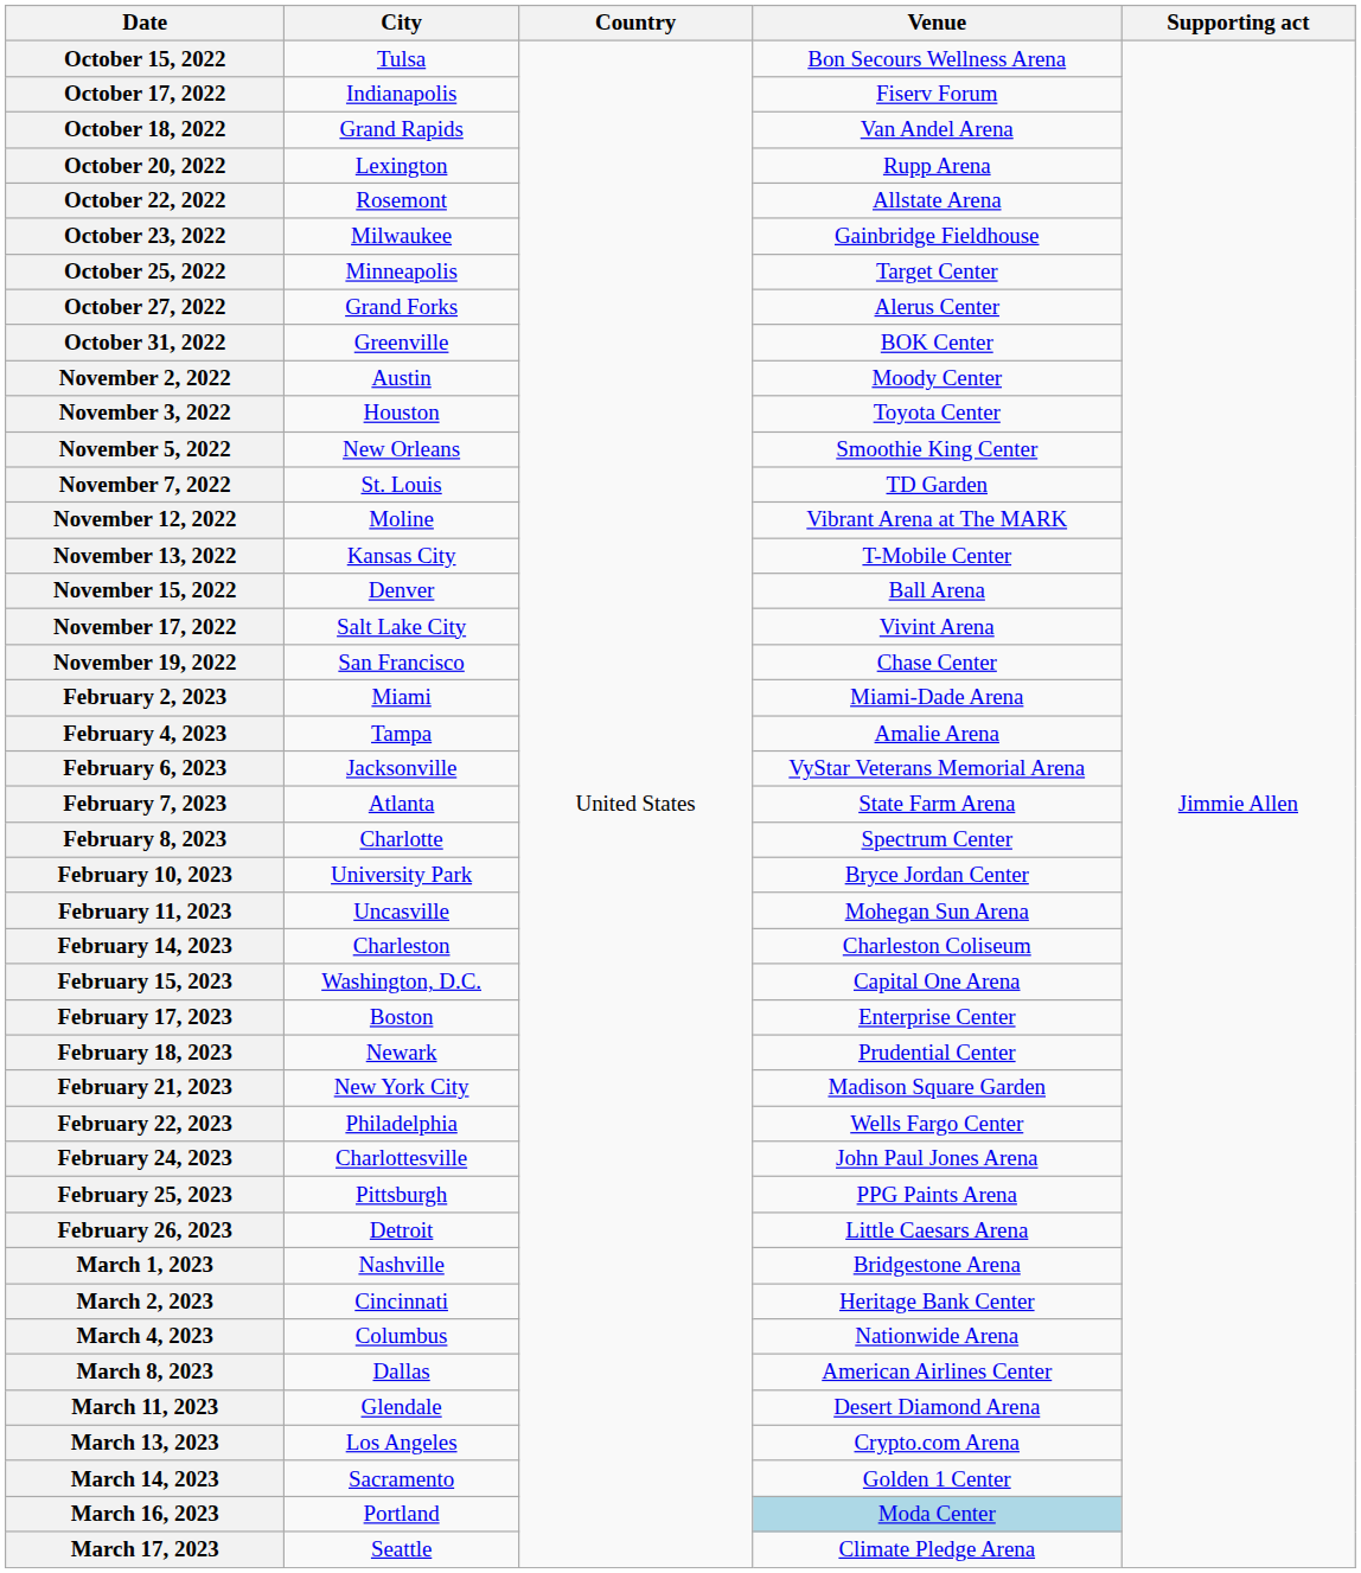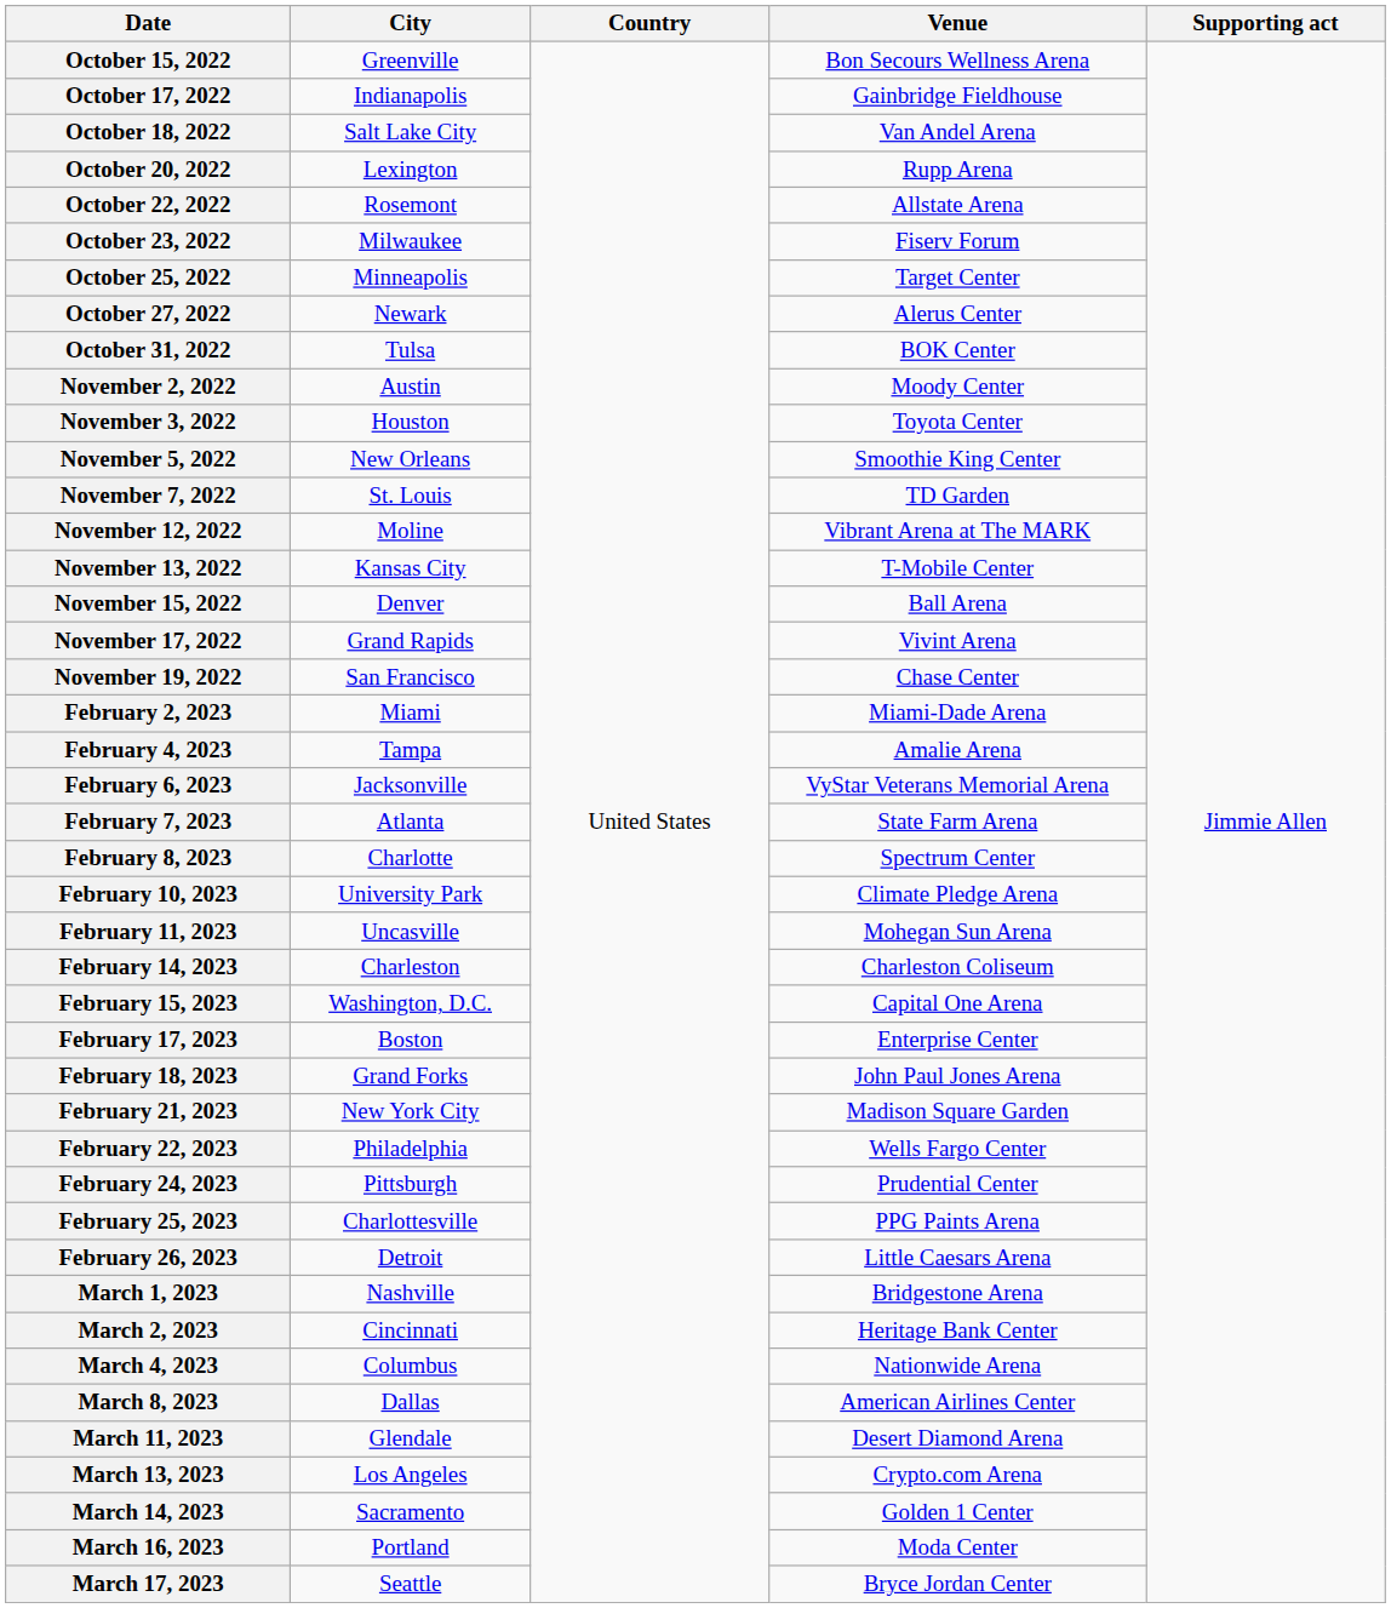October 15, 2022 | City: Tulsa -> Greenville
October 17, 2022 | Venue: Fiserv Forum -> Gainbridge Fieldhouse
October 18, 2022 | City: Grand Rapids -> Salt Lake City
October 23, 2022 | Venue: Gainbridge Fieldhouse -> Fiserv Forum
October 27, 2022 | City: Grand Forks -> Newark
October 31, 2022 | City: Greenville -> Tulsa
November 17, 2022 | City: Salt Lake City -> Grand Rapids
February 10, 2023 | Venue: Bryce Jordan Center -> Climate Pledge Arena
February 18, 2023 | City: Newark -> Grand Forks
February 18, 2023 | Venue: Prudential Center -> John Paul Jones Arena
February 24, 2023 | City: Charlottesville -> Pittsburgh
February 24, 2023 | Venue: John Paul Jones Arena -> Prudential Center
February 25, 2023 | City: Pittsburgh -> Charlottesville
March 16, 2023 | Venue: lightblue background -> no background
March 17, 2023 | Venue: Climate Pledge Arena -> Bryce Jordan Center
